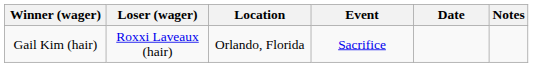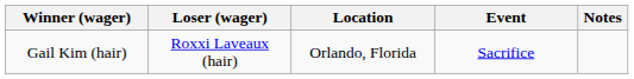- column: Date
